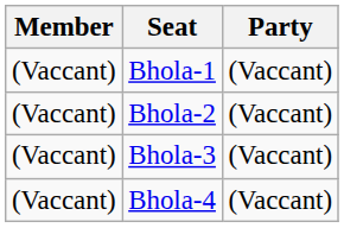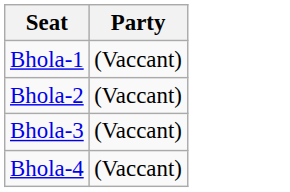- column: Member | (Vaccant) | (Vaccant) | (Vaccant) | (Vaccant)
